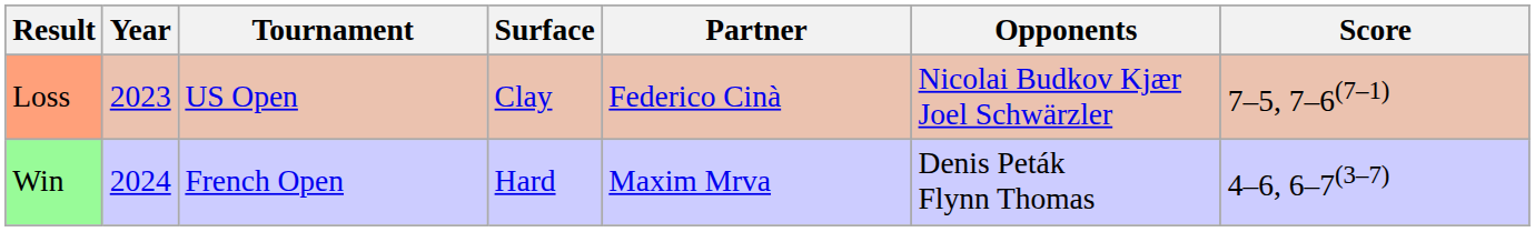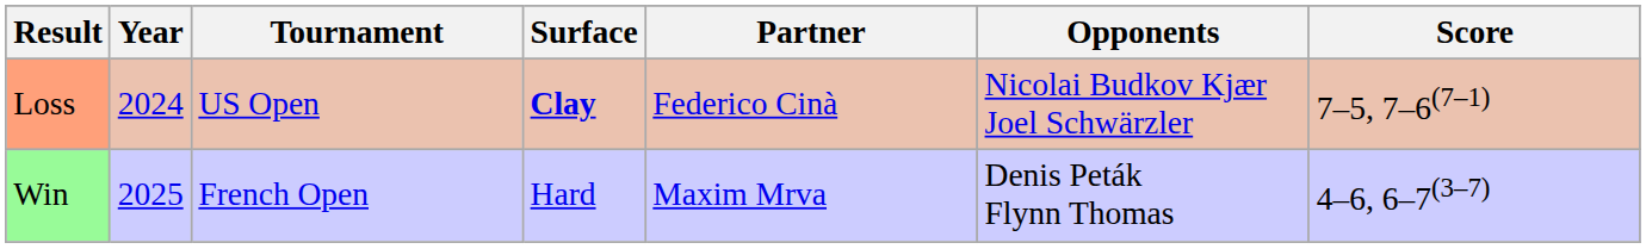Loss | Year: 2023 -> 2024
Loss | Surface: normal -> bold
Win | Year: 2024 -> 2025
